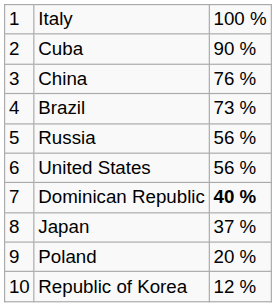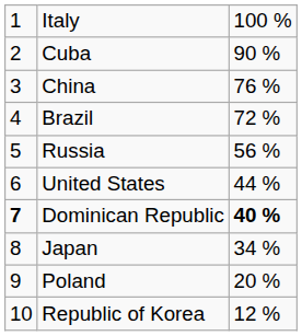Brazil | column 3: 73 % -> 72 %
United States | column 3: 56 % -> 44 %
Dominican Republic | column 1: normal -> bold
Japan | column 3: 37 % -> 34 %
